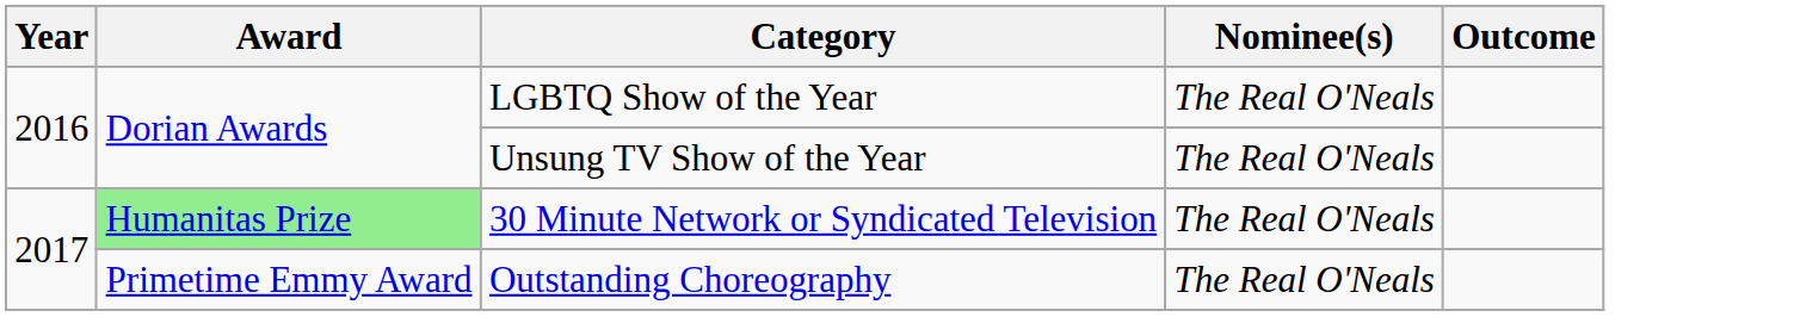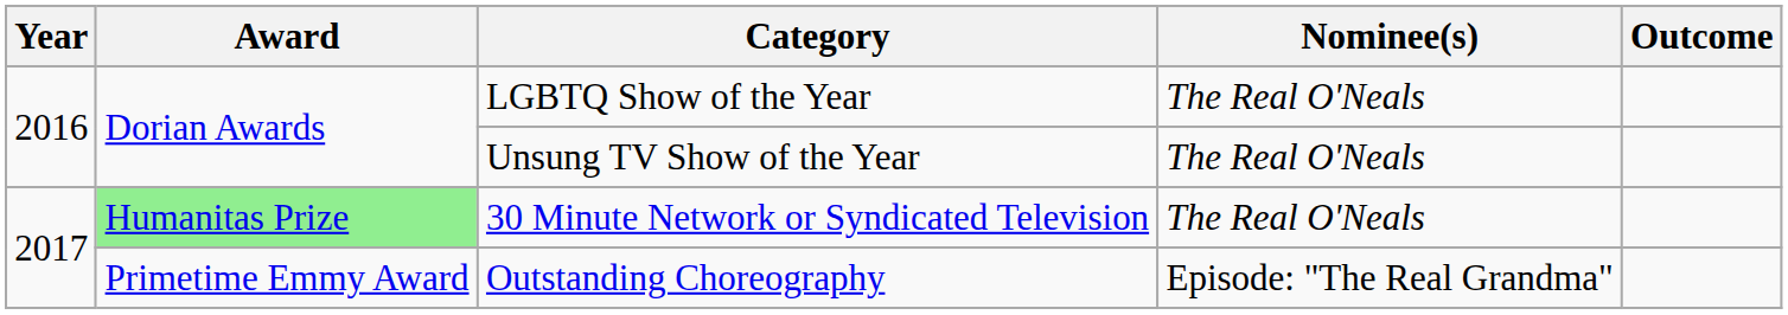Outstanding Choreography | Nominee(s): The Real O'Neals -> Episode: "The Real Grandma"
